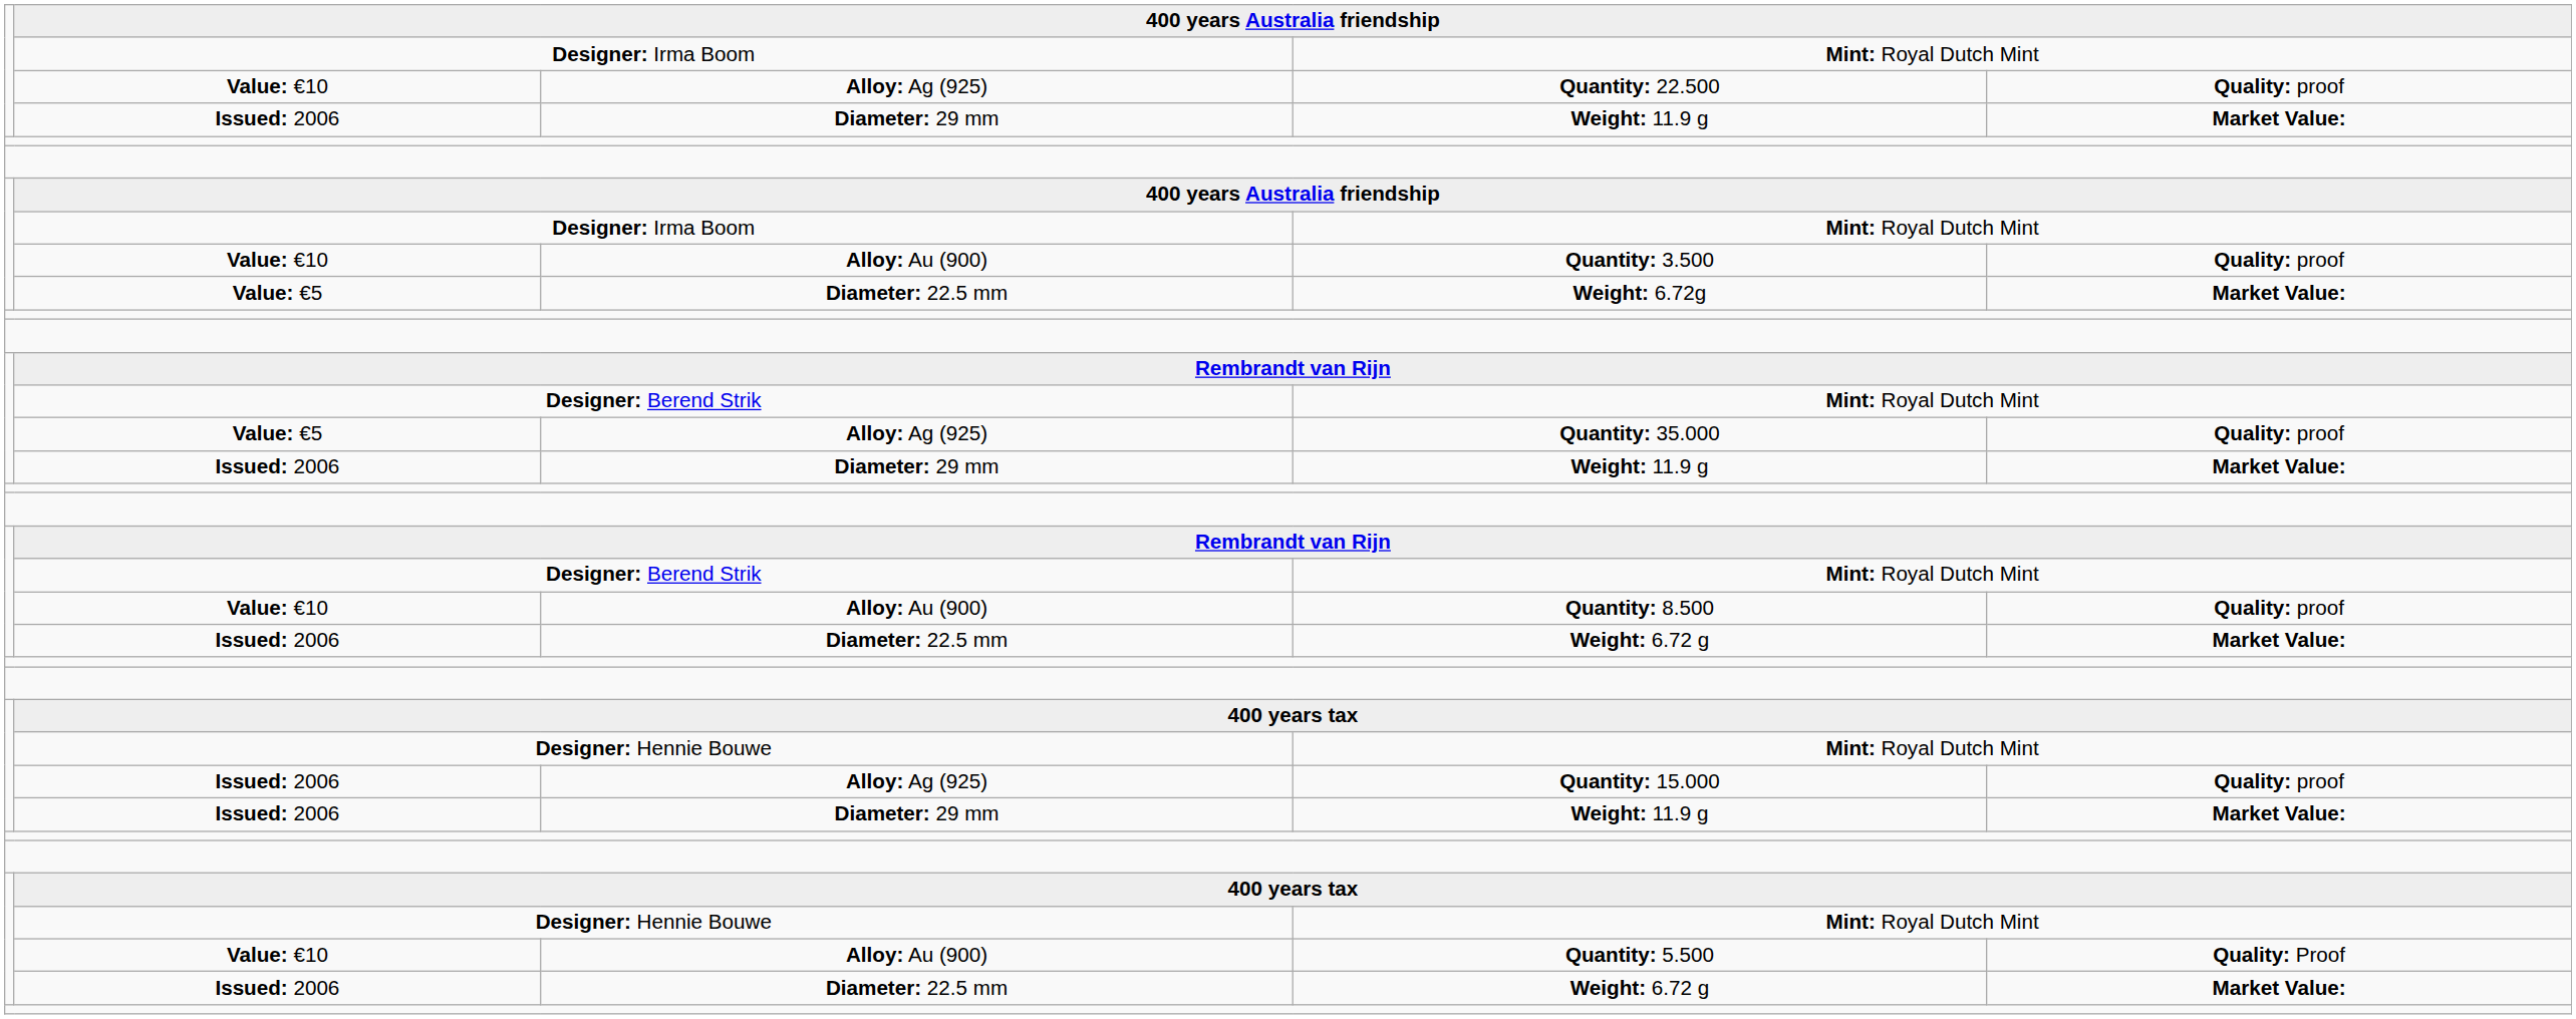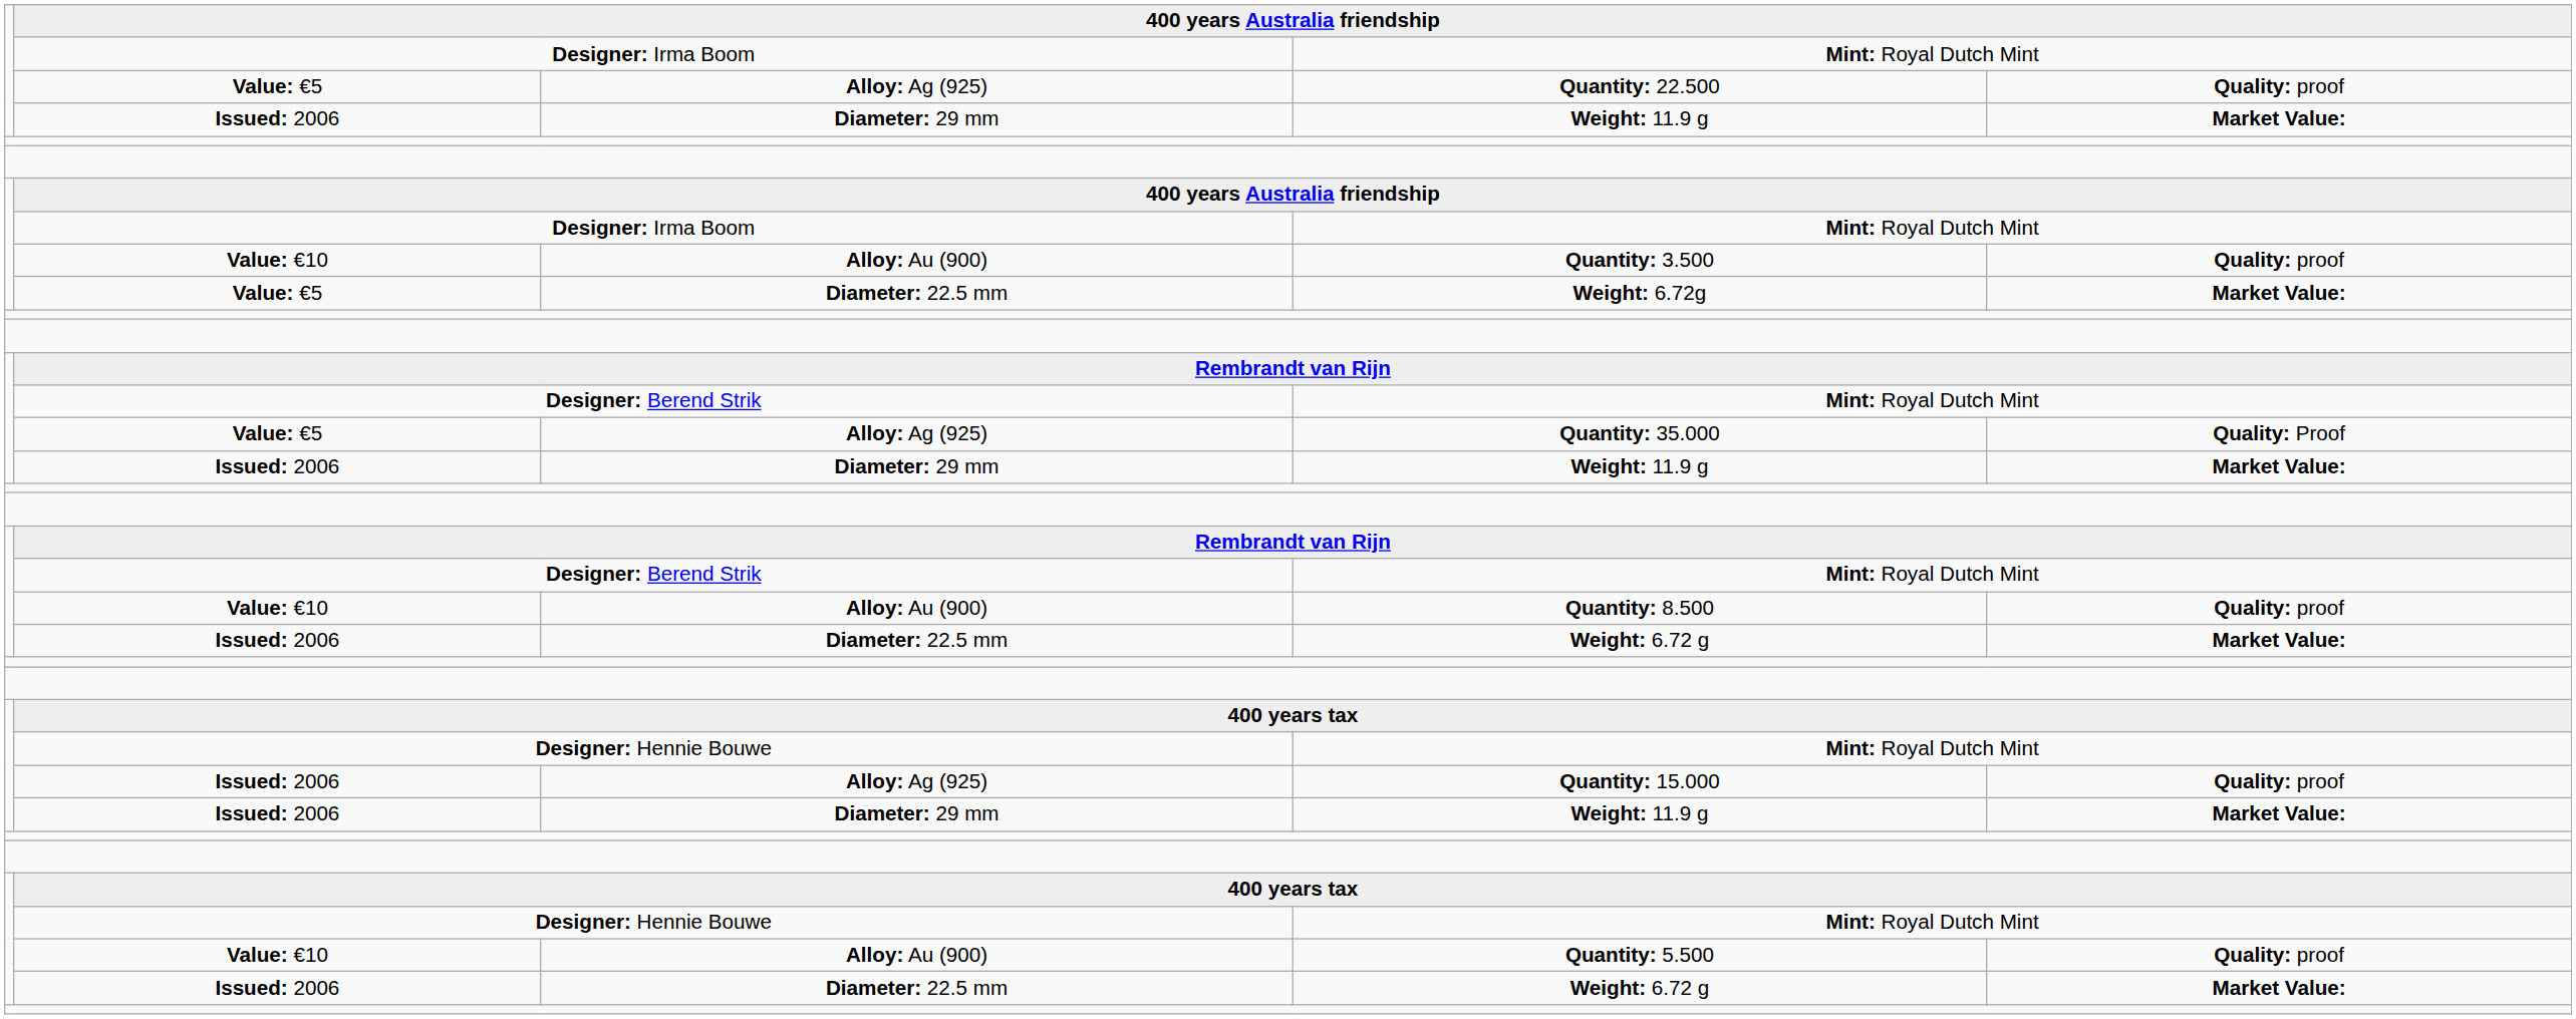Quantity: 22.500 | column 2: Value: €10 -> Value: €5
Quantity: 35.000 | column 5: Quality: proof -> Quality: Proof
Quantity: 5.500 | column 5: Quality: Proof -> Quality: proof
